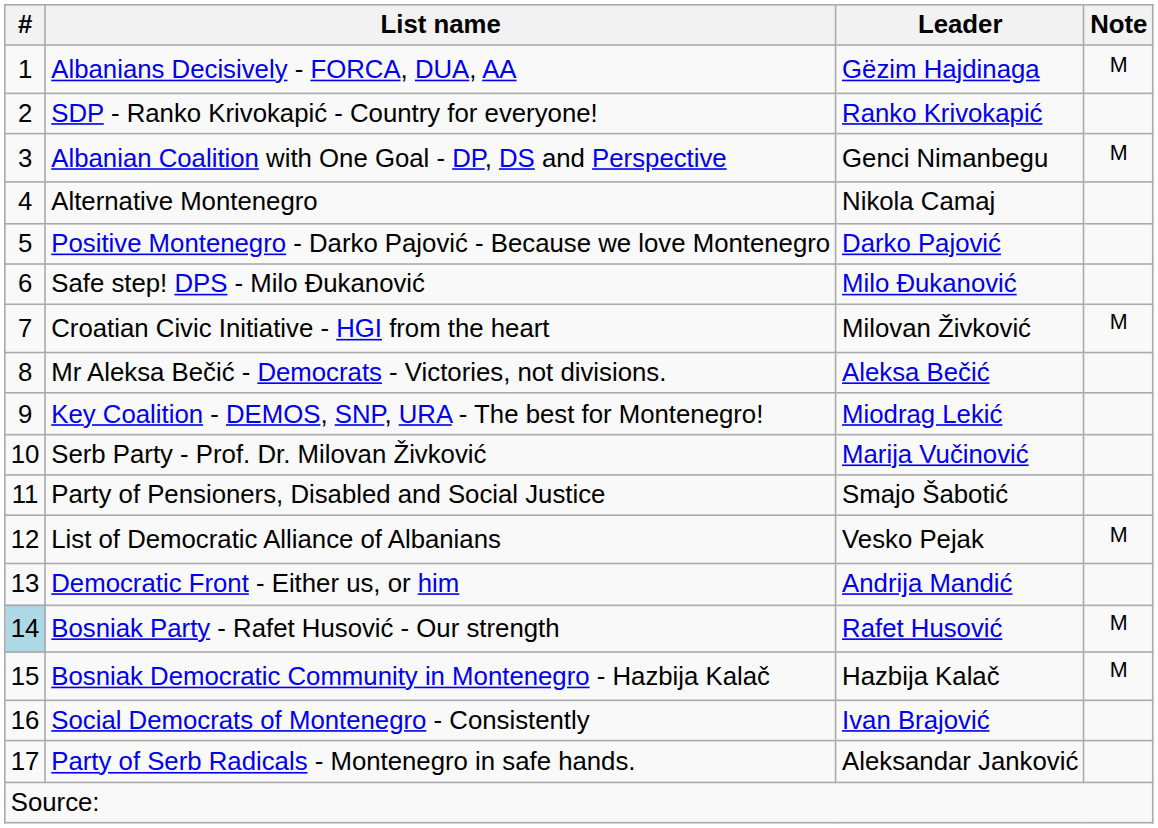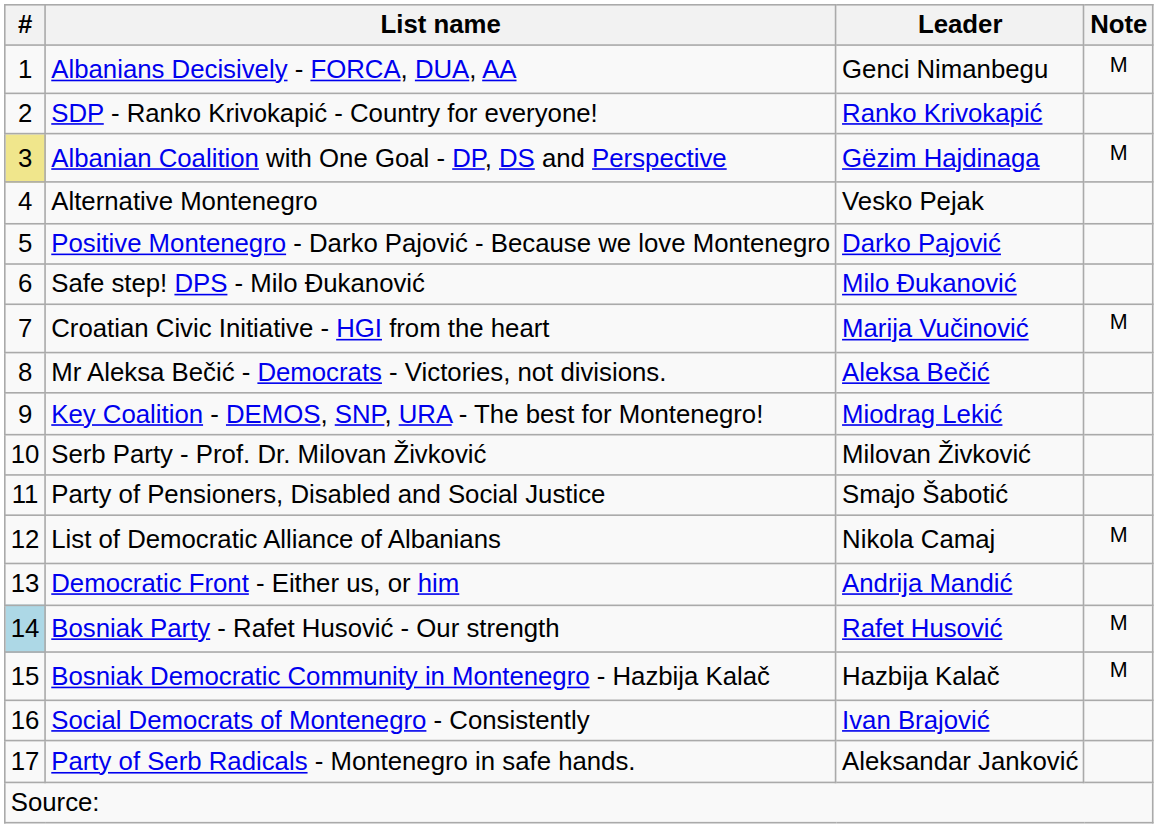Albanians Decisively - FORCA, DUA, AA | Leader: Gëzim Hajdinaga -> Genci Nimanbegu
Albanian Coalition with One Goal - DP, DS and Perspective | #: no background -> khaki background
Albanian Coalition with One Goal - DP, DS and Perspective | Leader: Genci Nimanbegu -> Gëzim Hajdinaga
Alternative Montenegro | Leader: Nikola Camaj -> Vesko Pejak
Croatian Civic Initiative - HGI from the heart | Leader: Milovan Živković -> Marija Vučinović
Serb Party - Prof. Dr. Milovan Živković | Leader: Marija Vučinović -> Milovan Živković
List of Democratic Alliance of Albanians | Leader: Vesko Pejak -> Nikola Camaj
